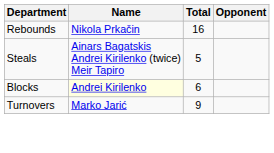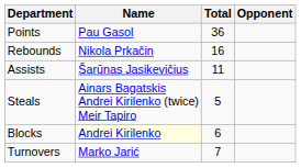+ row: Points | Pau Gasol | 36
+ row: Assists | Šarūnas Jasikevičius | 11
Turnovers | Total: 9 -> 7
